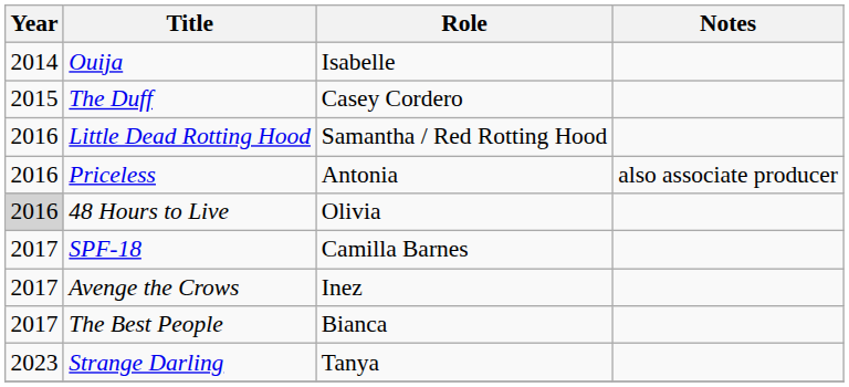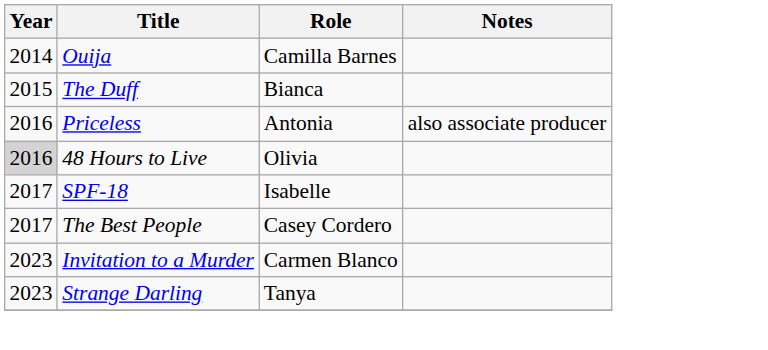Ouija | Role: Isabelle -> Camilla Barnes
The Duff | Role: Casey Cordero -> Bianca
- row: 2016 | Little Dead Rotting Hood | Samantha / Red Rotting Hood
SPF-18 | Role: Camilla Barnes -> Isabelle
- row: 2017 | Avenge the Crows | Inez
The Best People | Role: Bianca -> Casey Cordero
+ row: 2023 | Invitation to a Murder | Carmen Blanco
